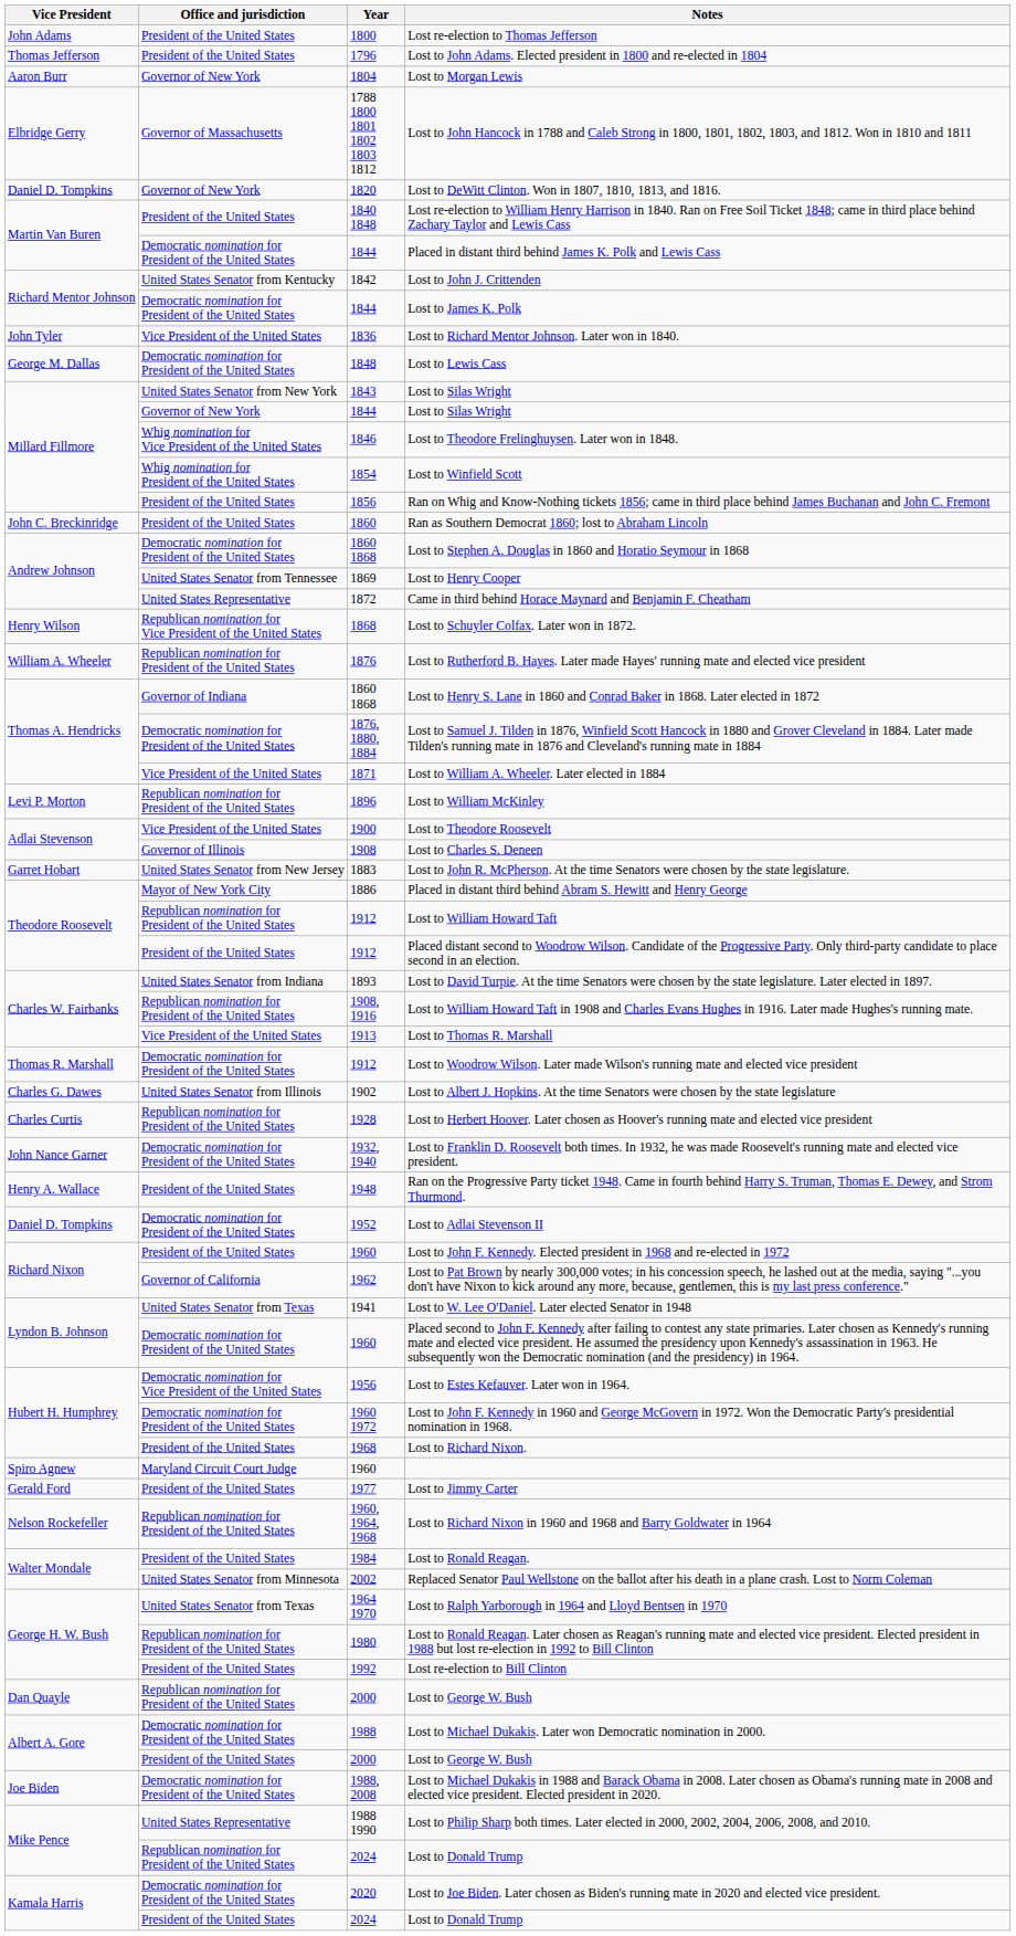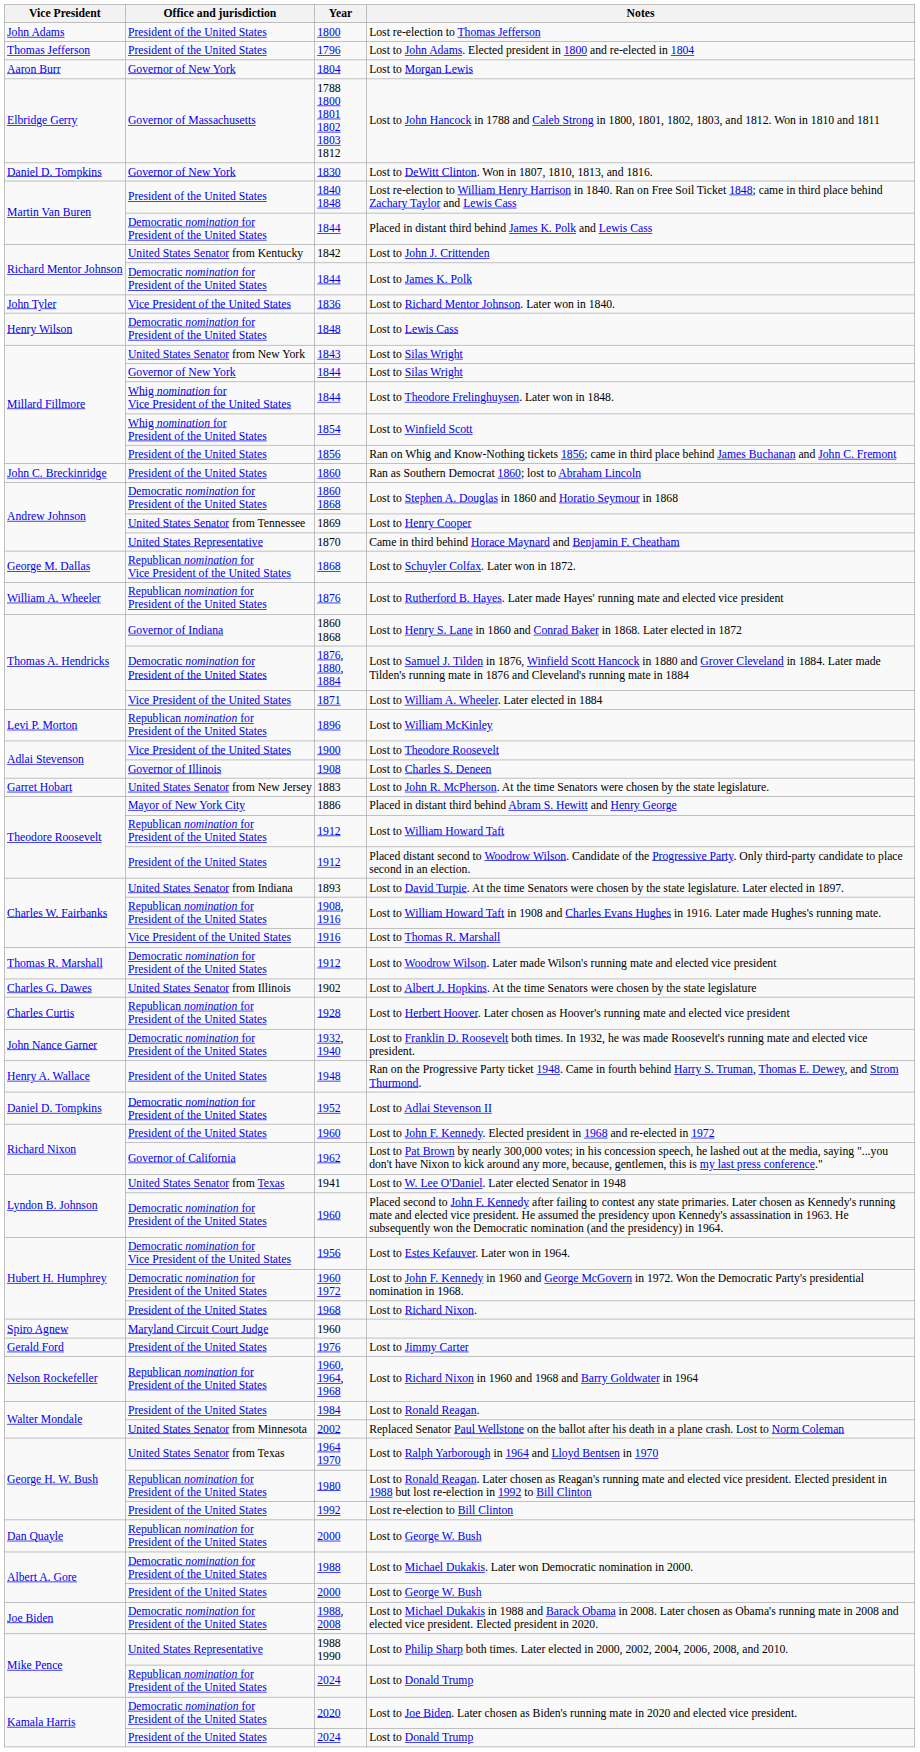Lost to DeWitt Clinton. Won in 1807, 1810, 1813, and 1816. | Year: 1820 -> 1830
Lost to Lewis Cass | Vice President: George M. Dallas -> Henry Wilson
Lost to Theodore Frelinghuysen. Later won in 1848. | Year: 1846 -> 1844
Came in third behind Horace Maynard and Benjamin F. Cheatham | Year: 1872 -> 1870
Lost to Schuyler Colfax. Later won in 1872. | Vice President: Henry Wilson -> George M. Dallas
Lost to Thomas R. Marshall | Year: 1913 -> 1916
Lost to Jimmy Carter | Year: 1977 -> 1976
